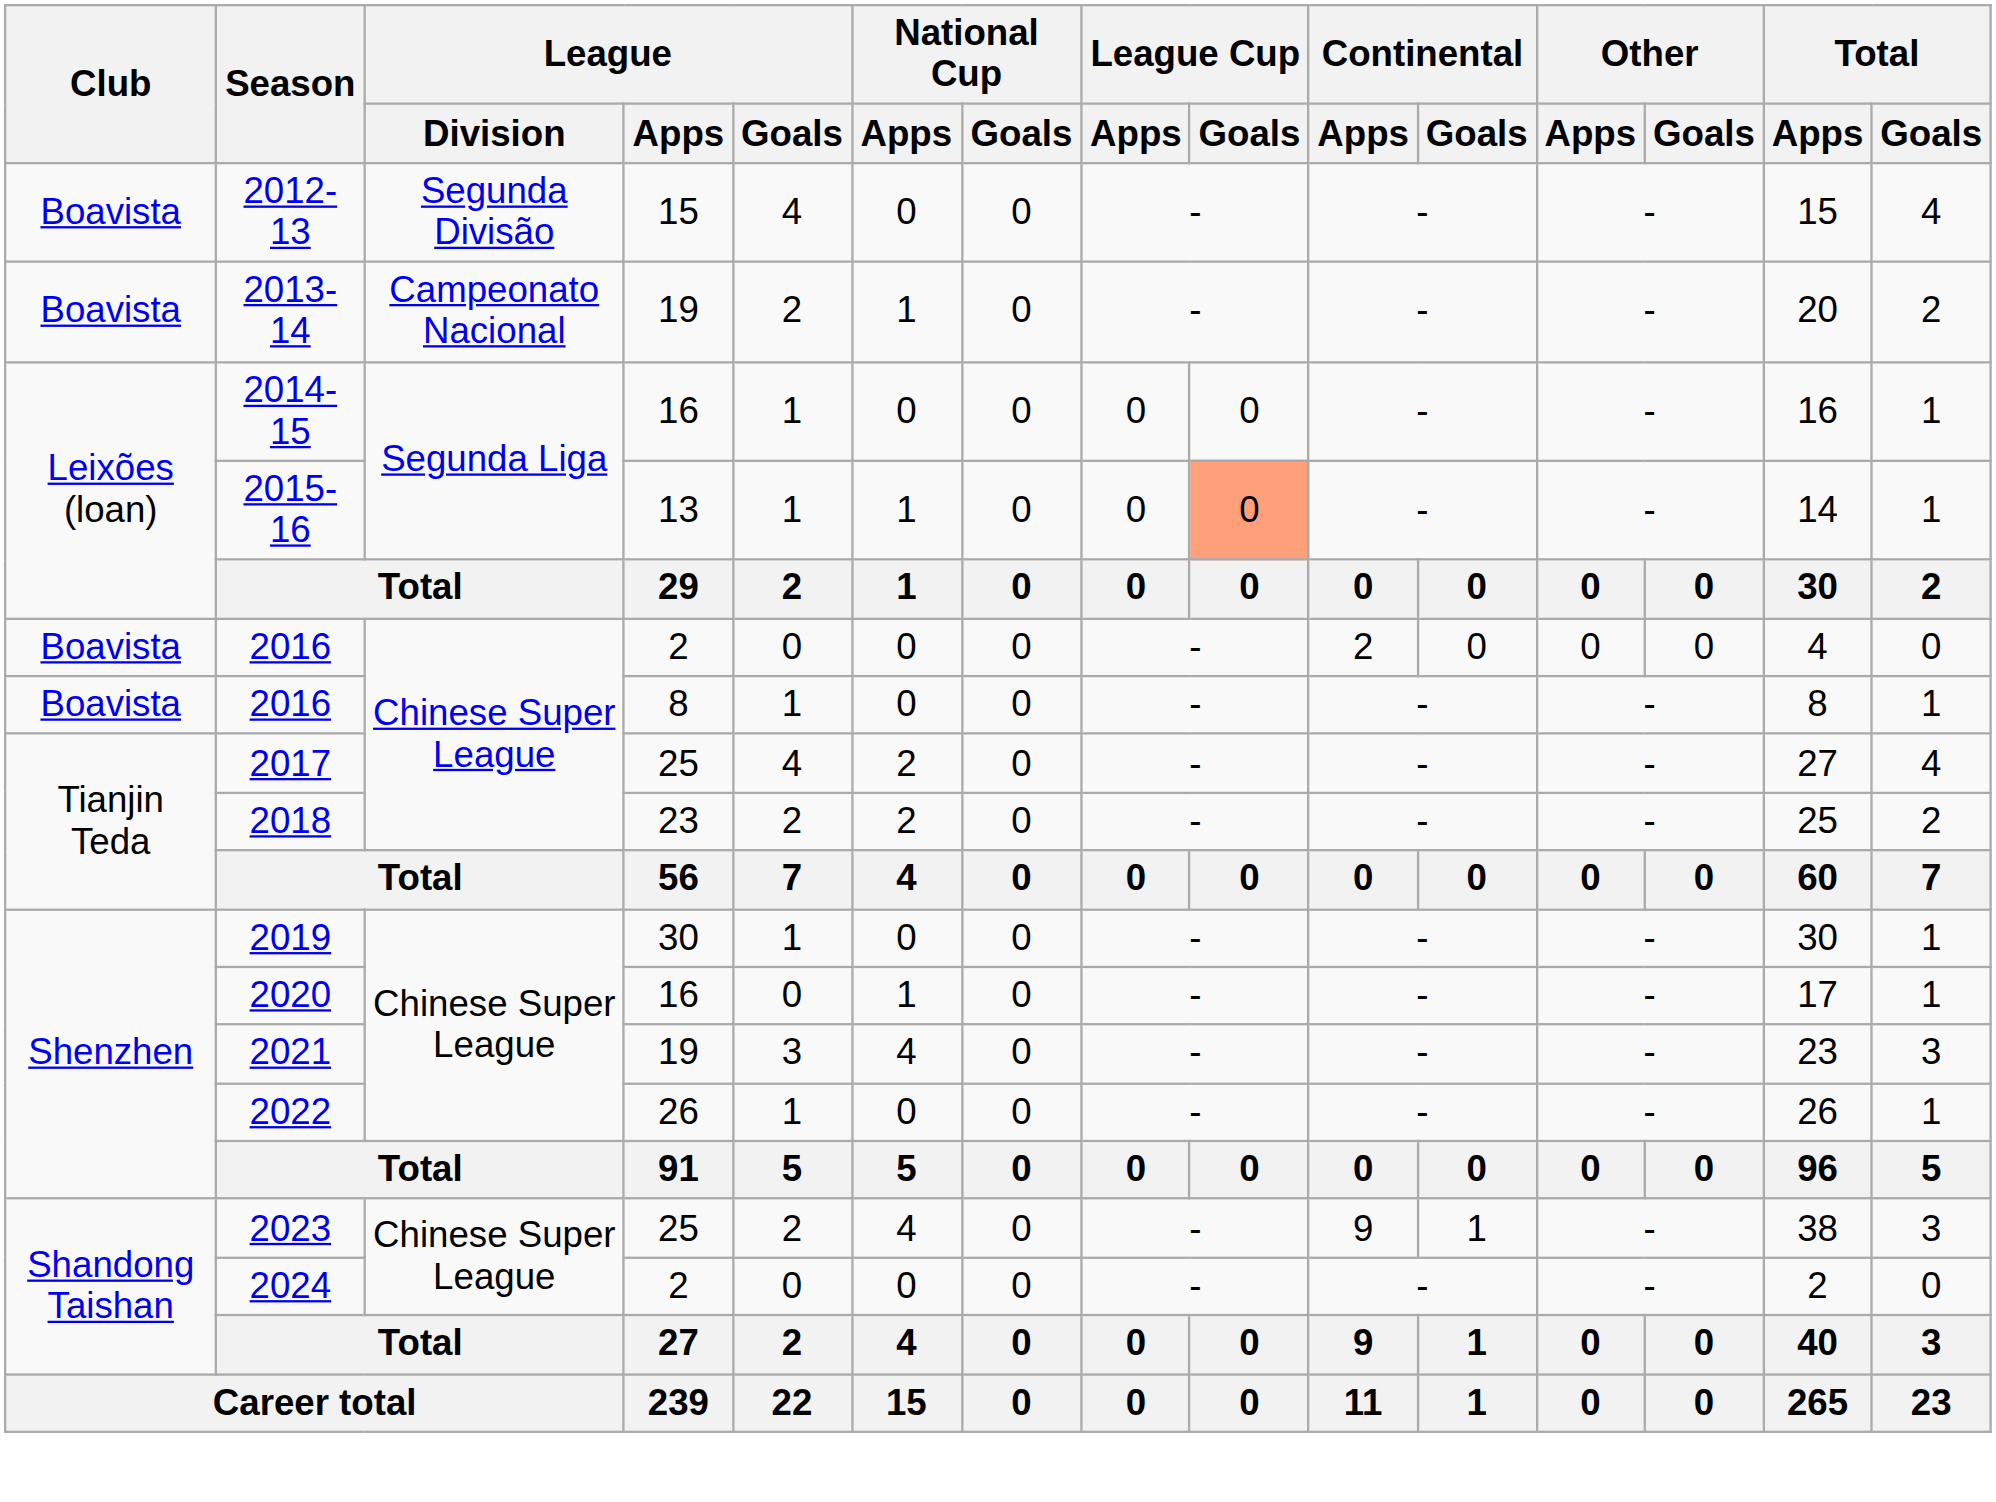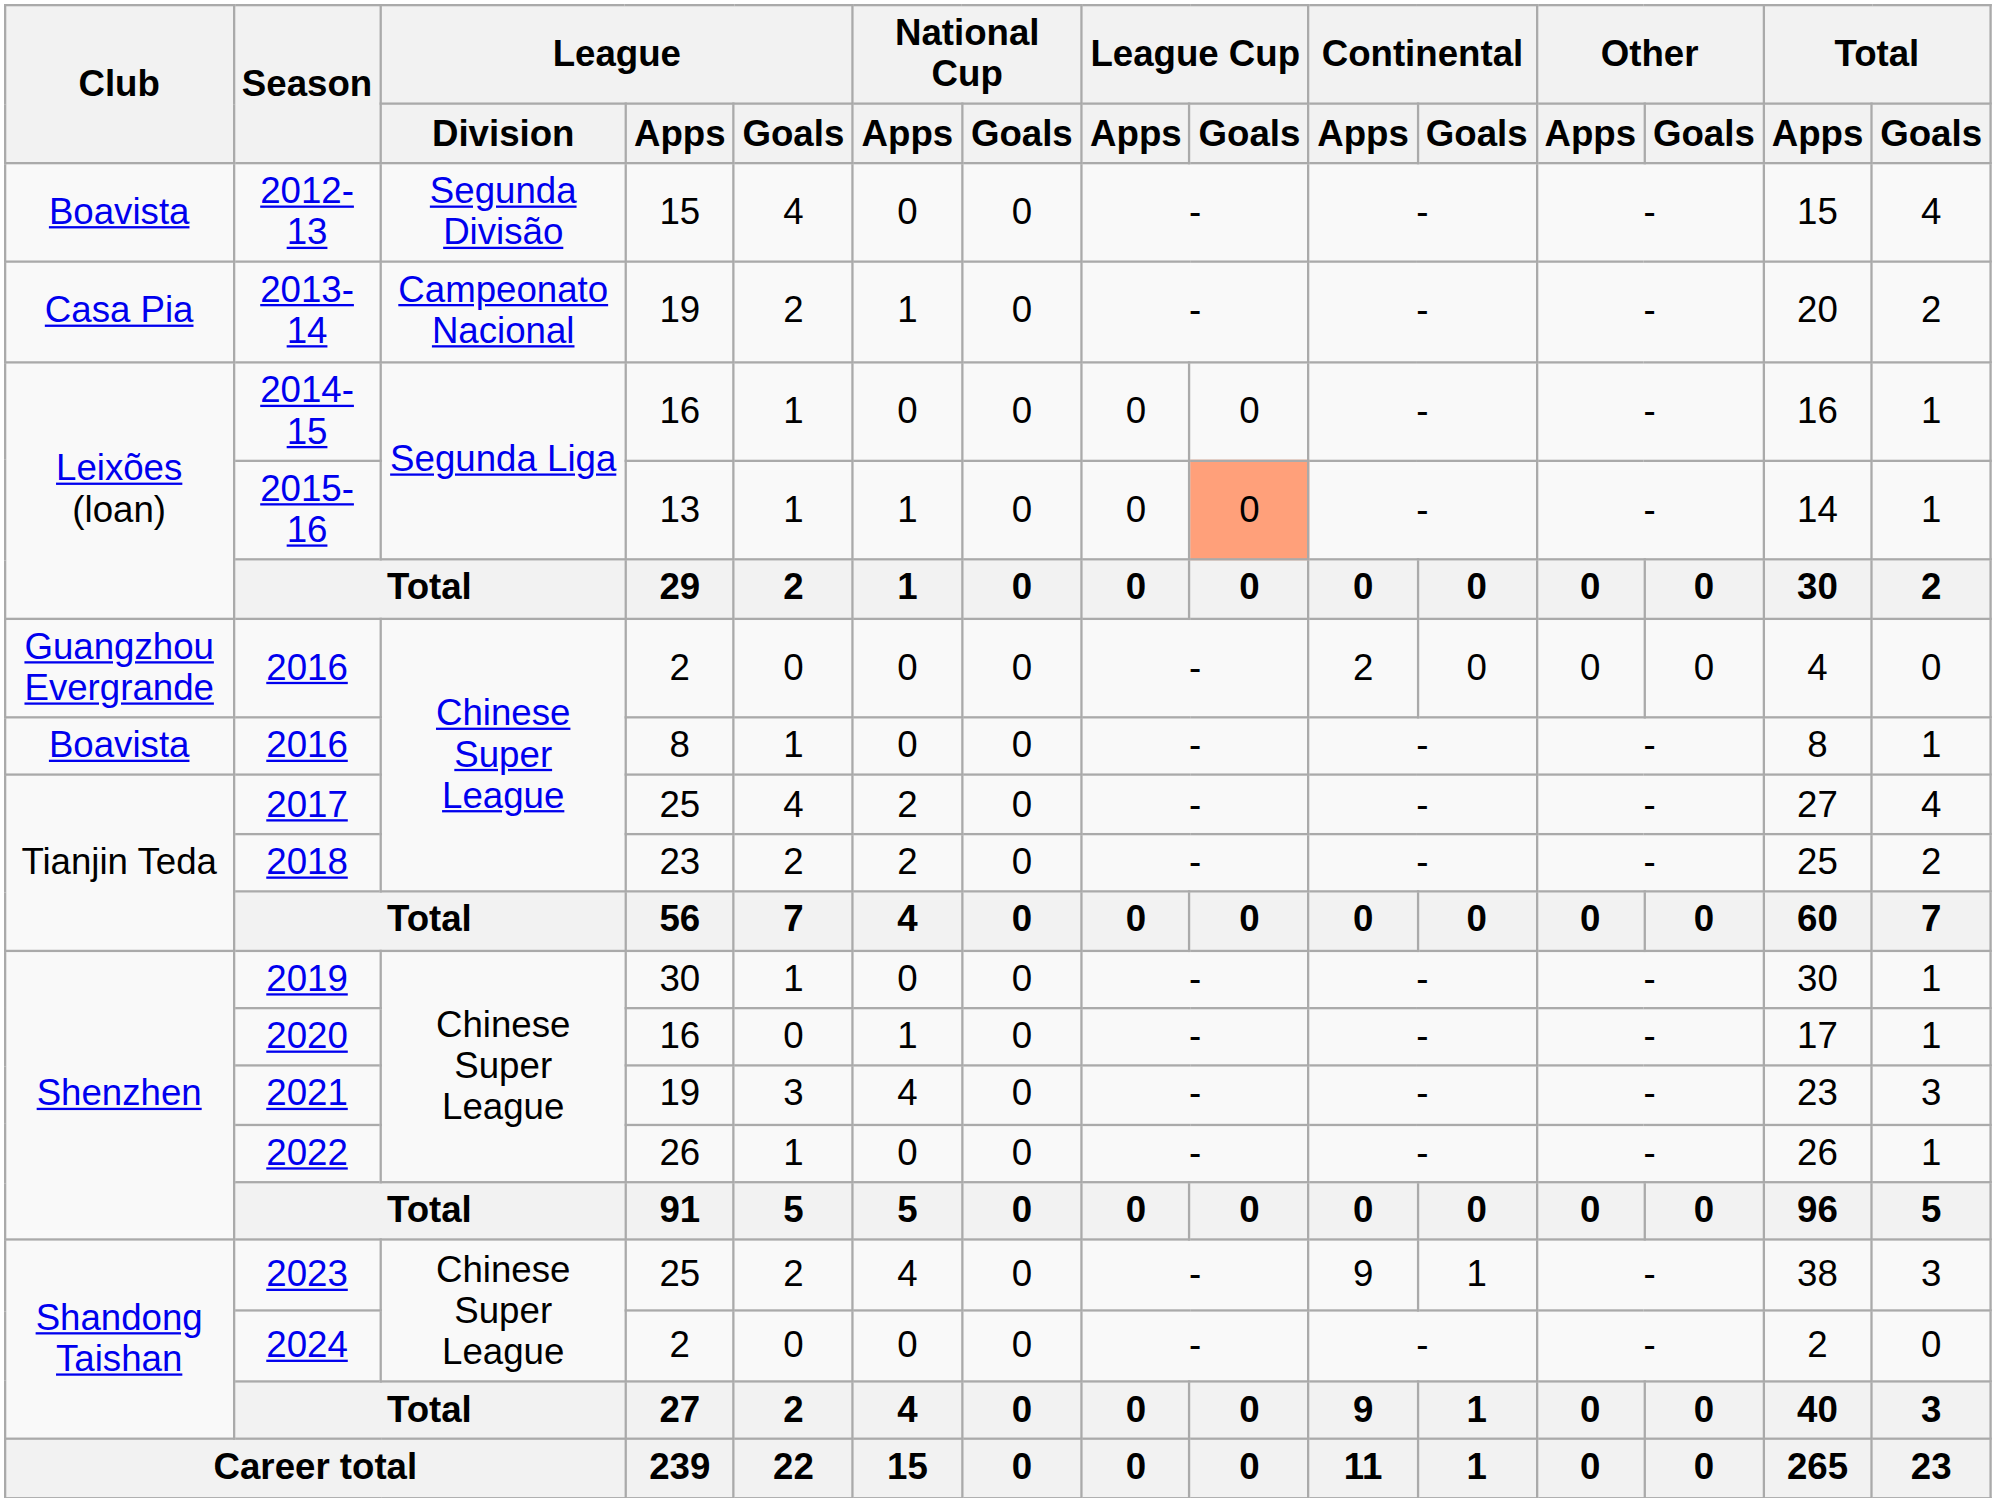2013-14 | Club: Boavista -> Casa Pia
2016 / 2 | Club: Boavista -> Guangzhou Evergrande
